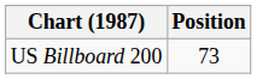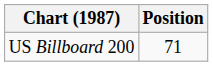US Billboard 200 | Position: 73 -> 71
